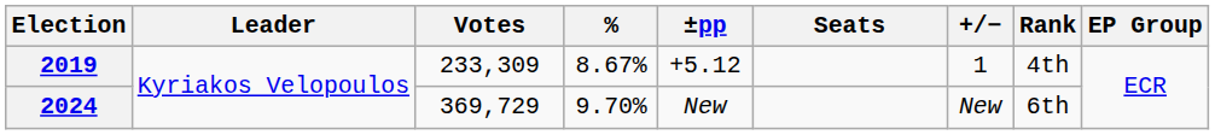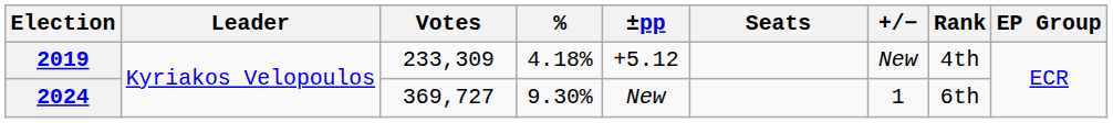2019 | %: 8.67% -> 4.18%
2019 | +/−: 1 -> New
2024 | Votes: 369,729 -> 369,727
2024 | %: 9.70% -> 9.30%
2024 | +/−: New -> 1
